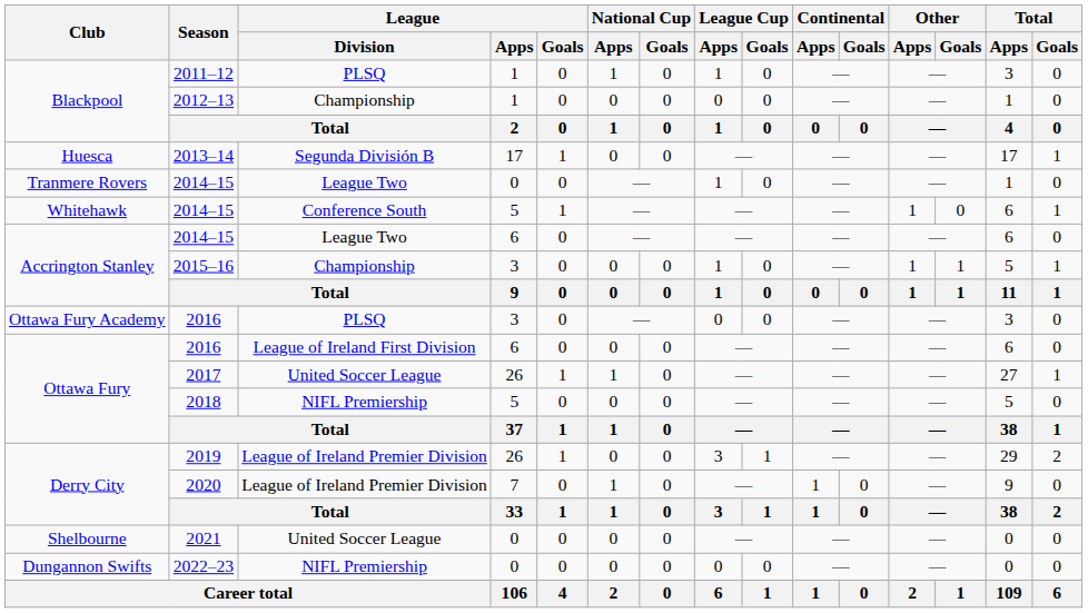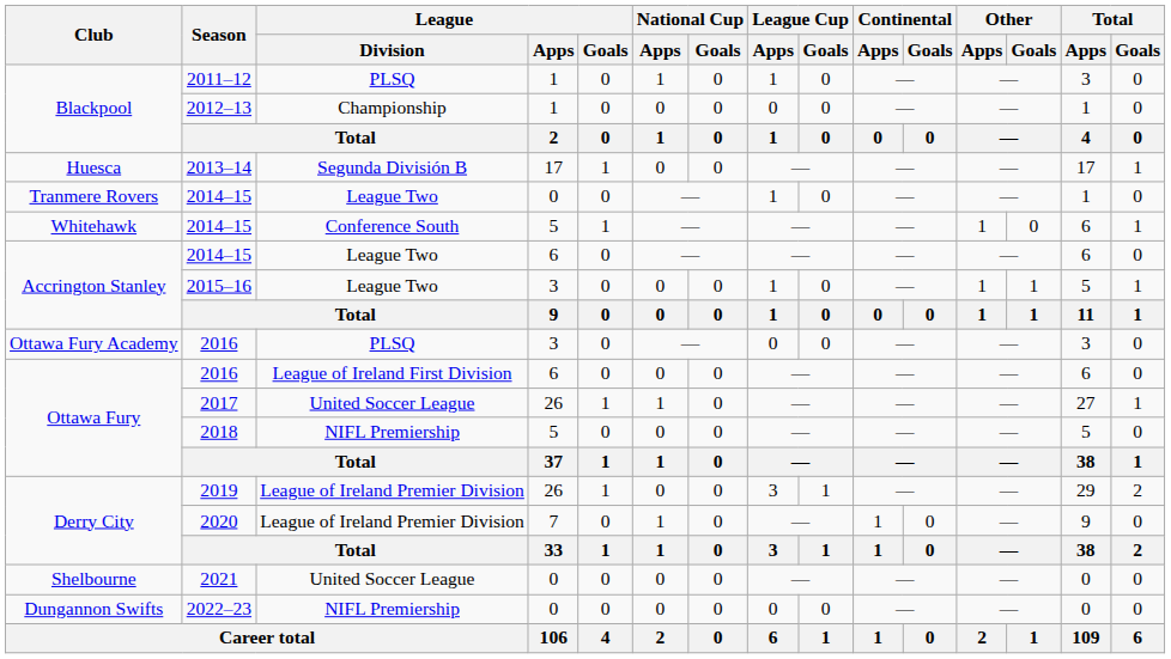2015–16 | League / Division: Championship -> League Two
